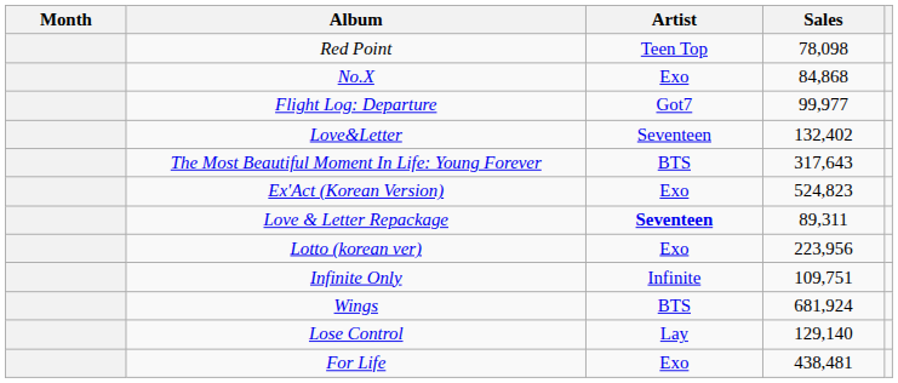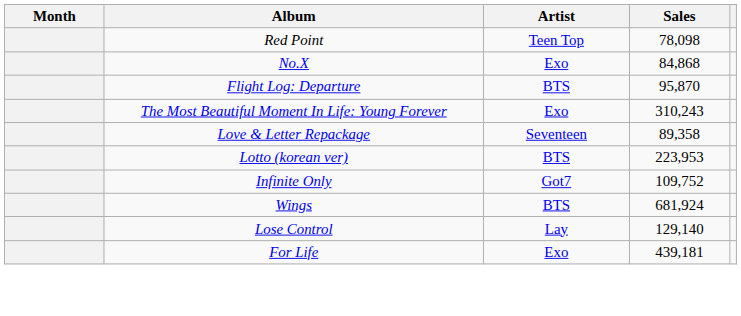Flight Log: Departure | Artist: Got7 -> BTS
Flight Log: Departure | Sales: 99,977 -> 95,870
- row: Love&Letter | Seventeen | 132,402
The Most Beautiful Moment In Life: Young Forever | Artist: BTS -> Exo
The Most Beautiful Moment In Life: Young Forever | Sales: 317,643 -> 310,243
- row: Ex'Act (Korean Version) | Exo | 524,823
Love & Letter Repackage | Artist: bold -> normal
Love & Letter Repackage | Sales: 89,311 -> 89,358
Lotto (korean ver) | Artist: Exo -> BTS
Lotto (korean ver) | Sales: 223,956 -> 223,953
Infinite Only | Artist: Infinite -> Got7
Infinite Only | Sales: 109,751 -> 109,752
For Life | Sales: 438,481 -> 439,181
